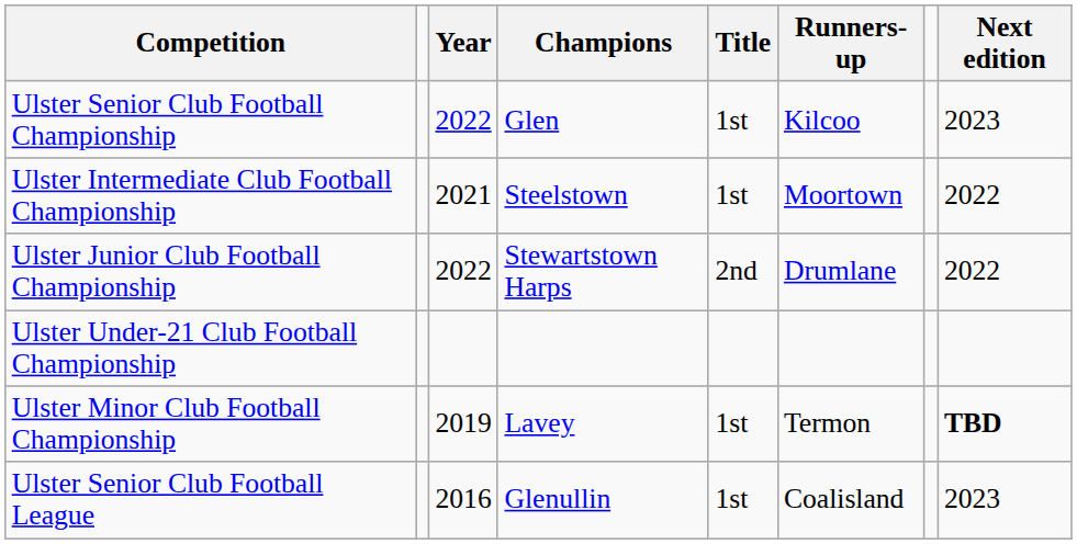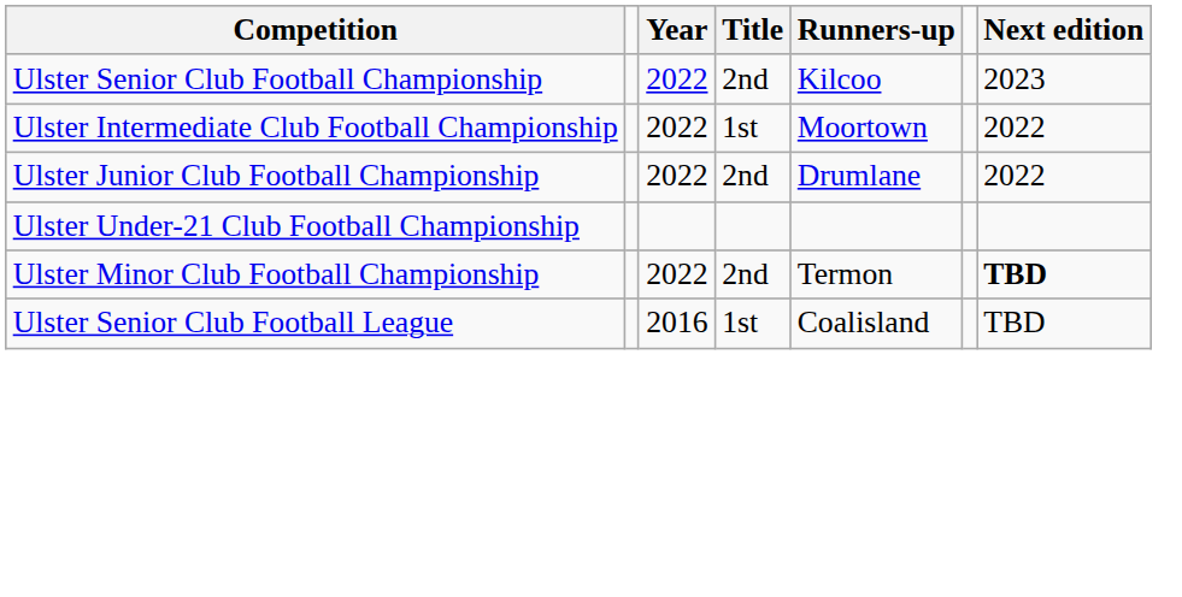- column: Champions | Glen | Steelstown | Stewartstown Harps | Lavey | Glenullin
Ulster Senior Club Football Championship | Title: 1st -> 2nd
Ulster Intermediate Club Football Championship | Year: 2021 -> 2022
Ulster Minor Club Football Championship | Year: 2019 -> 2022
Ulster Minor Club Football Championship | Title: 1st -> 2nd
Ulster Senior Club Football League | Next edition: 2023 -> TBD
